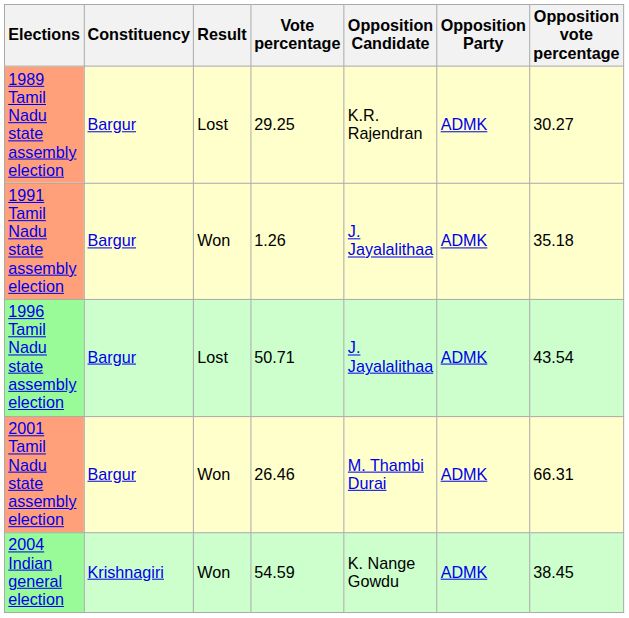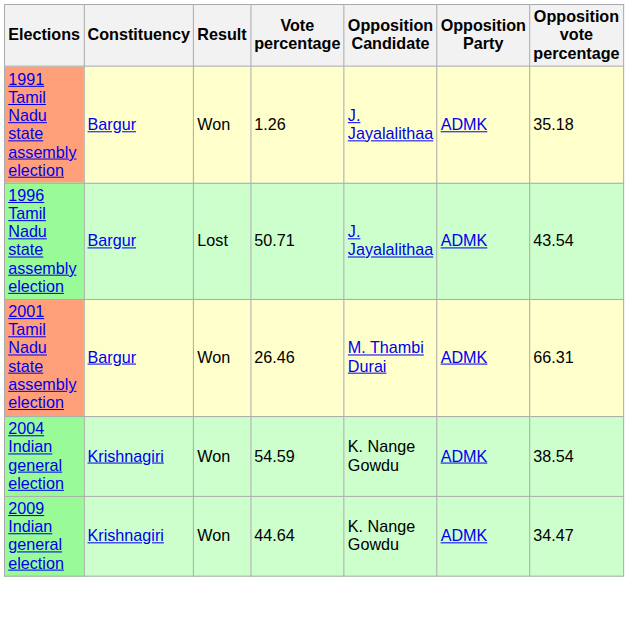- row: 1989 Tamil Nadu state assembly election | Bargur | Lost | 29.25 | K.R. Rajendran | ADMK | 30.27
2004 Indian general election | Opposition vote percentage: 38.45 -> 38.54
+ row: 2009 Indian general election | Krishnagiri | Won | 44.64 | K. Nange Gowdu | ADMK | 34.47
